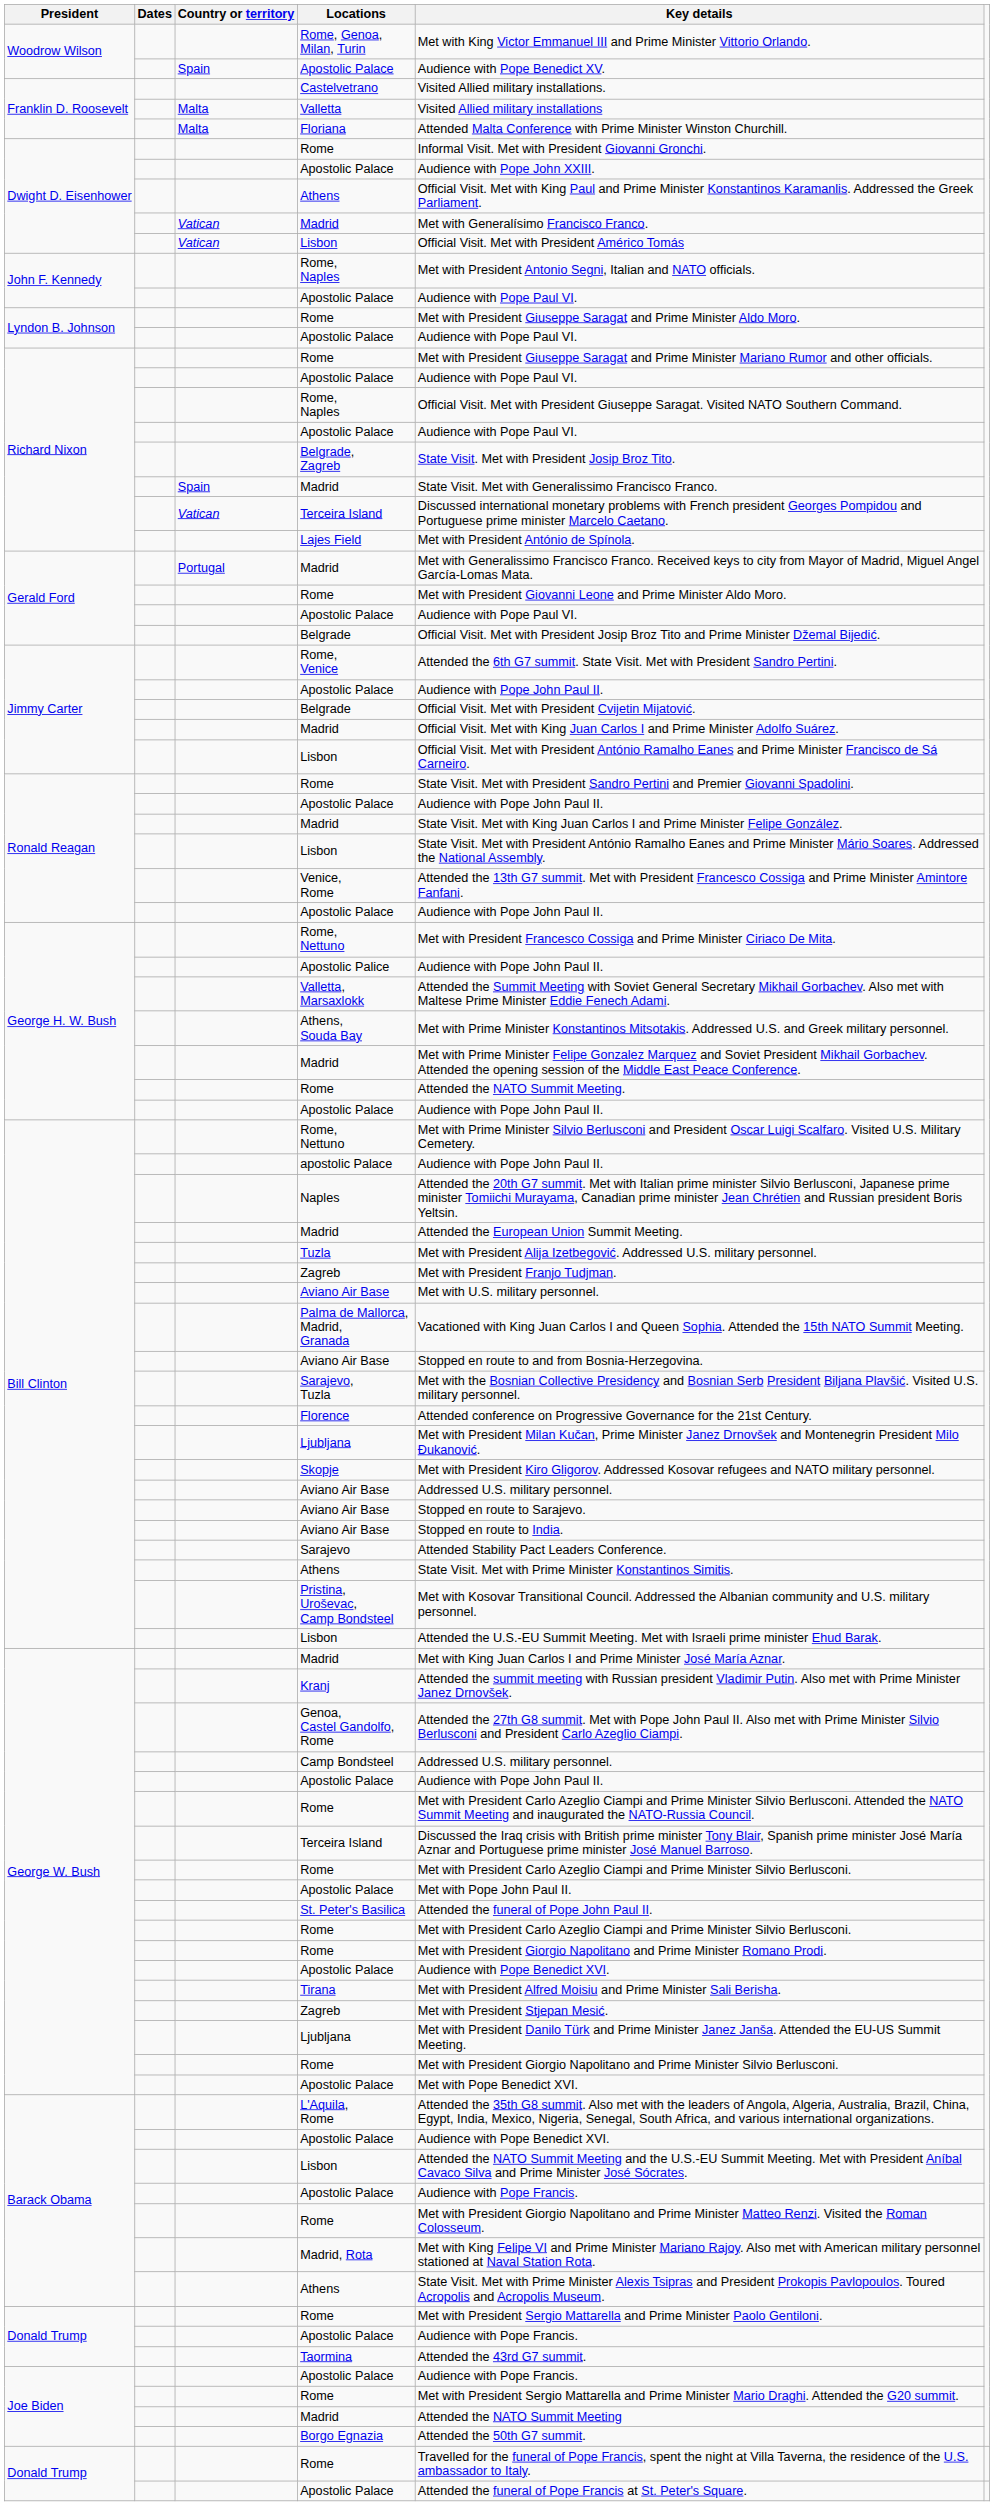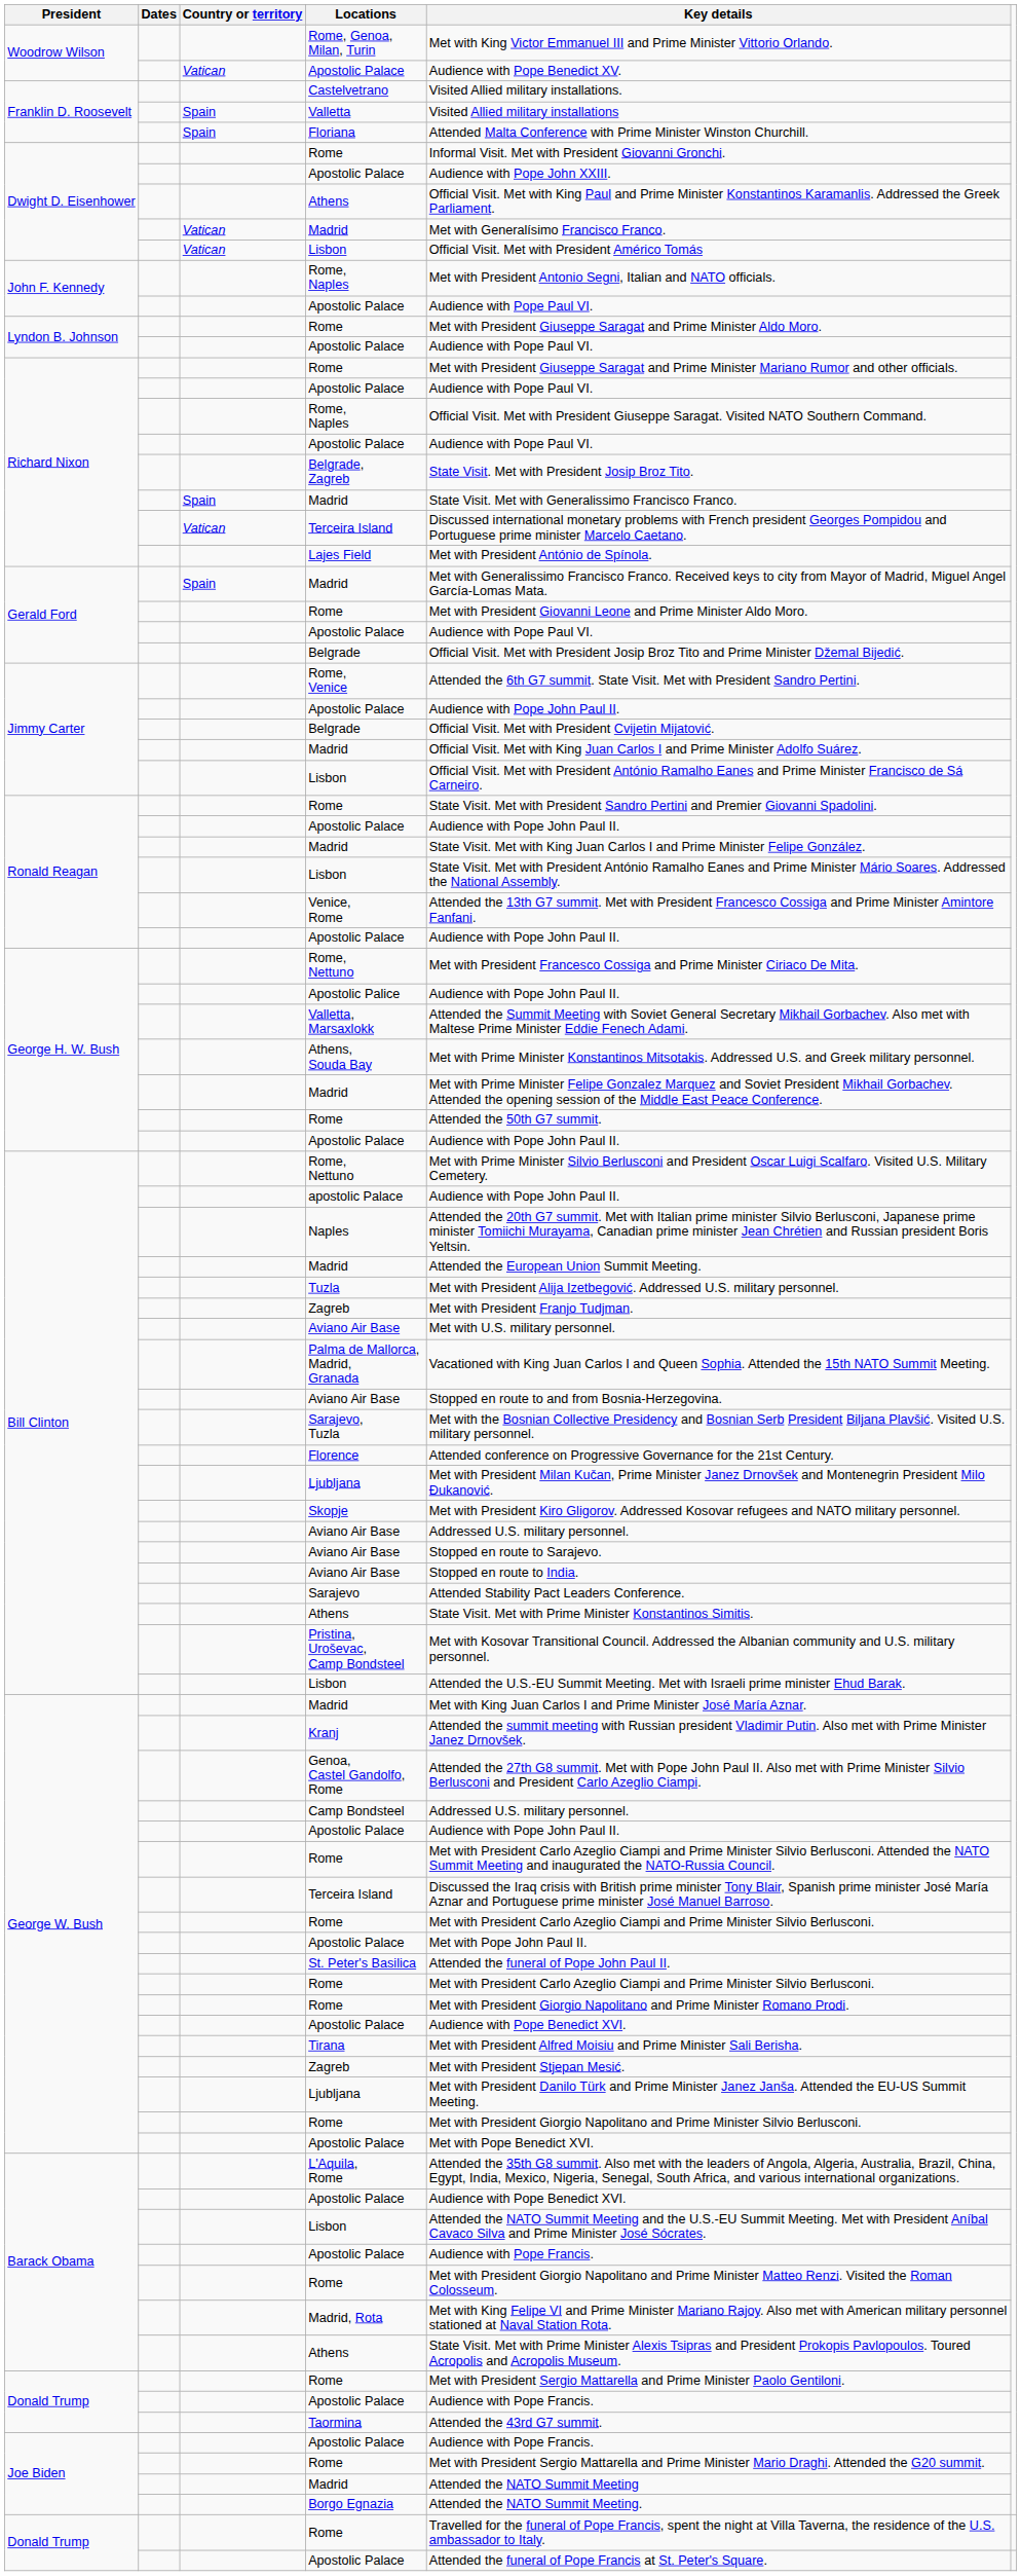Woodrow Wilson / Apostolic Palace | Country or territory: Spain -> Vatican
Valletta | Country or territory: Malta -> Spain
Floriana | Country or territory: Malta -> Spain
Gerald Ford / Madrid | Country or territory: Portugal -> Spain
George H. W. Bush / Rome | Key details: Attended the NATO Summit Meeting. -> Attended the 50th G7 summit.
Borgo Egnazia | Key details: Attended the 50th G7 summit. -> Attended the NATO Summit Meeting.
